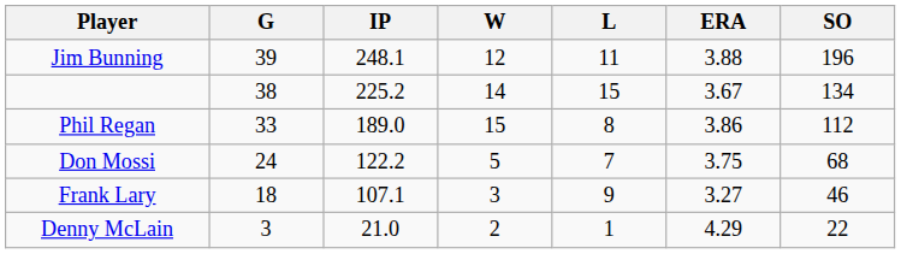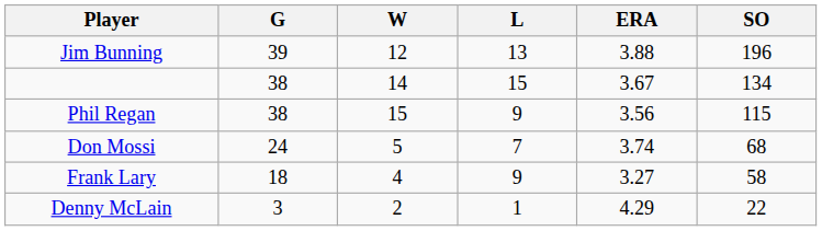- column: IP | 248.1 | 225.2 | 189.0 | 122.2 | 107.1 | 21.0
Jim Bunning | L: 11 -> 13
Phil Regan | G: 33 -> 38
Phil Regan | L: 8 -> 9
Phil Regan | ERA: 3.86 -> 3.56
Phil Regan | SO: 112 -> 115
Don Mossi | ERA: 3.75 -> 3.74
Frank Lary | W: 3 -> 4
Frank Lary | SO: 46 -> 58
